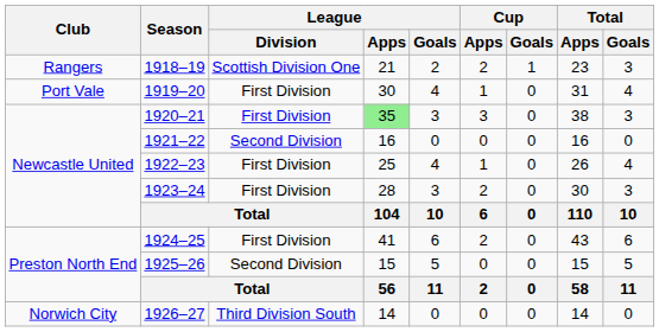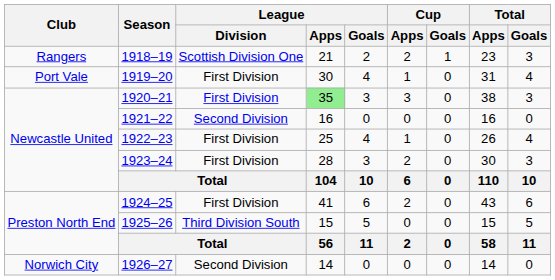1925–26 | League / Division: Second Division -> Third Division South
1926–27 | League / Division: Third Division South -> Second Division
